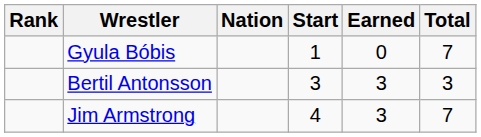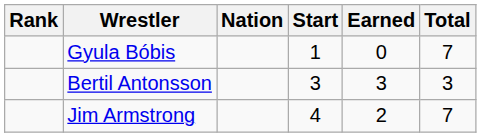Jim Armstrong | Earned: 3 -> 2
